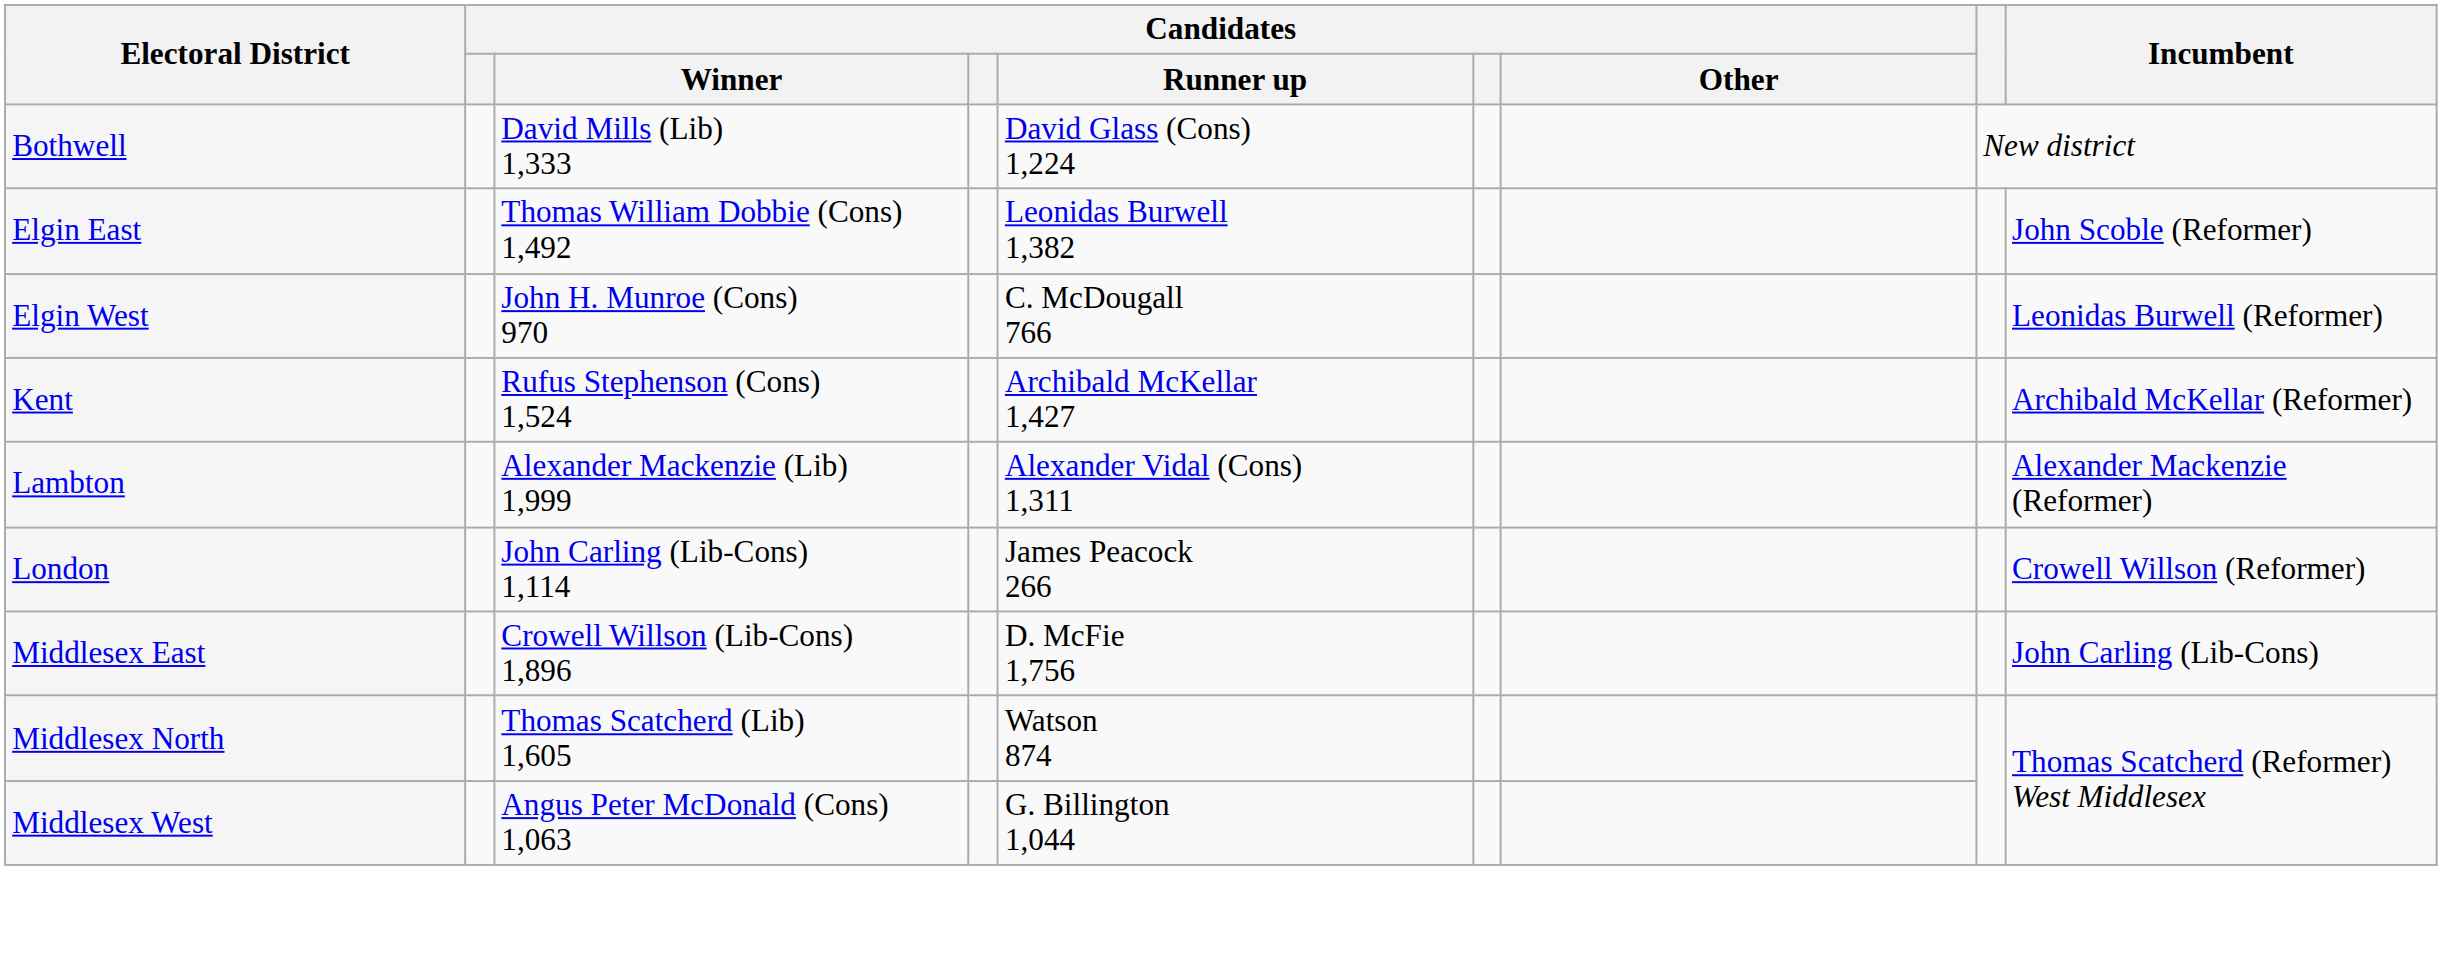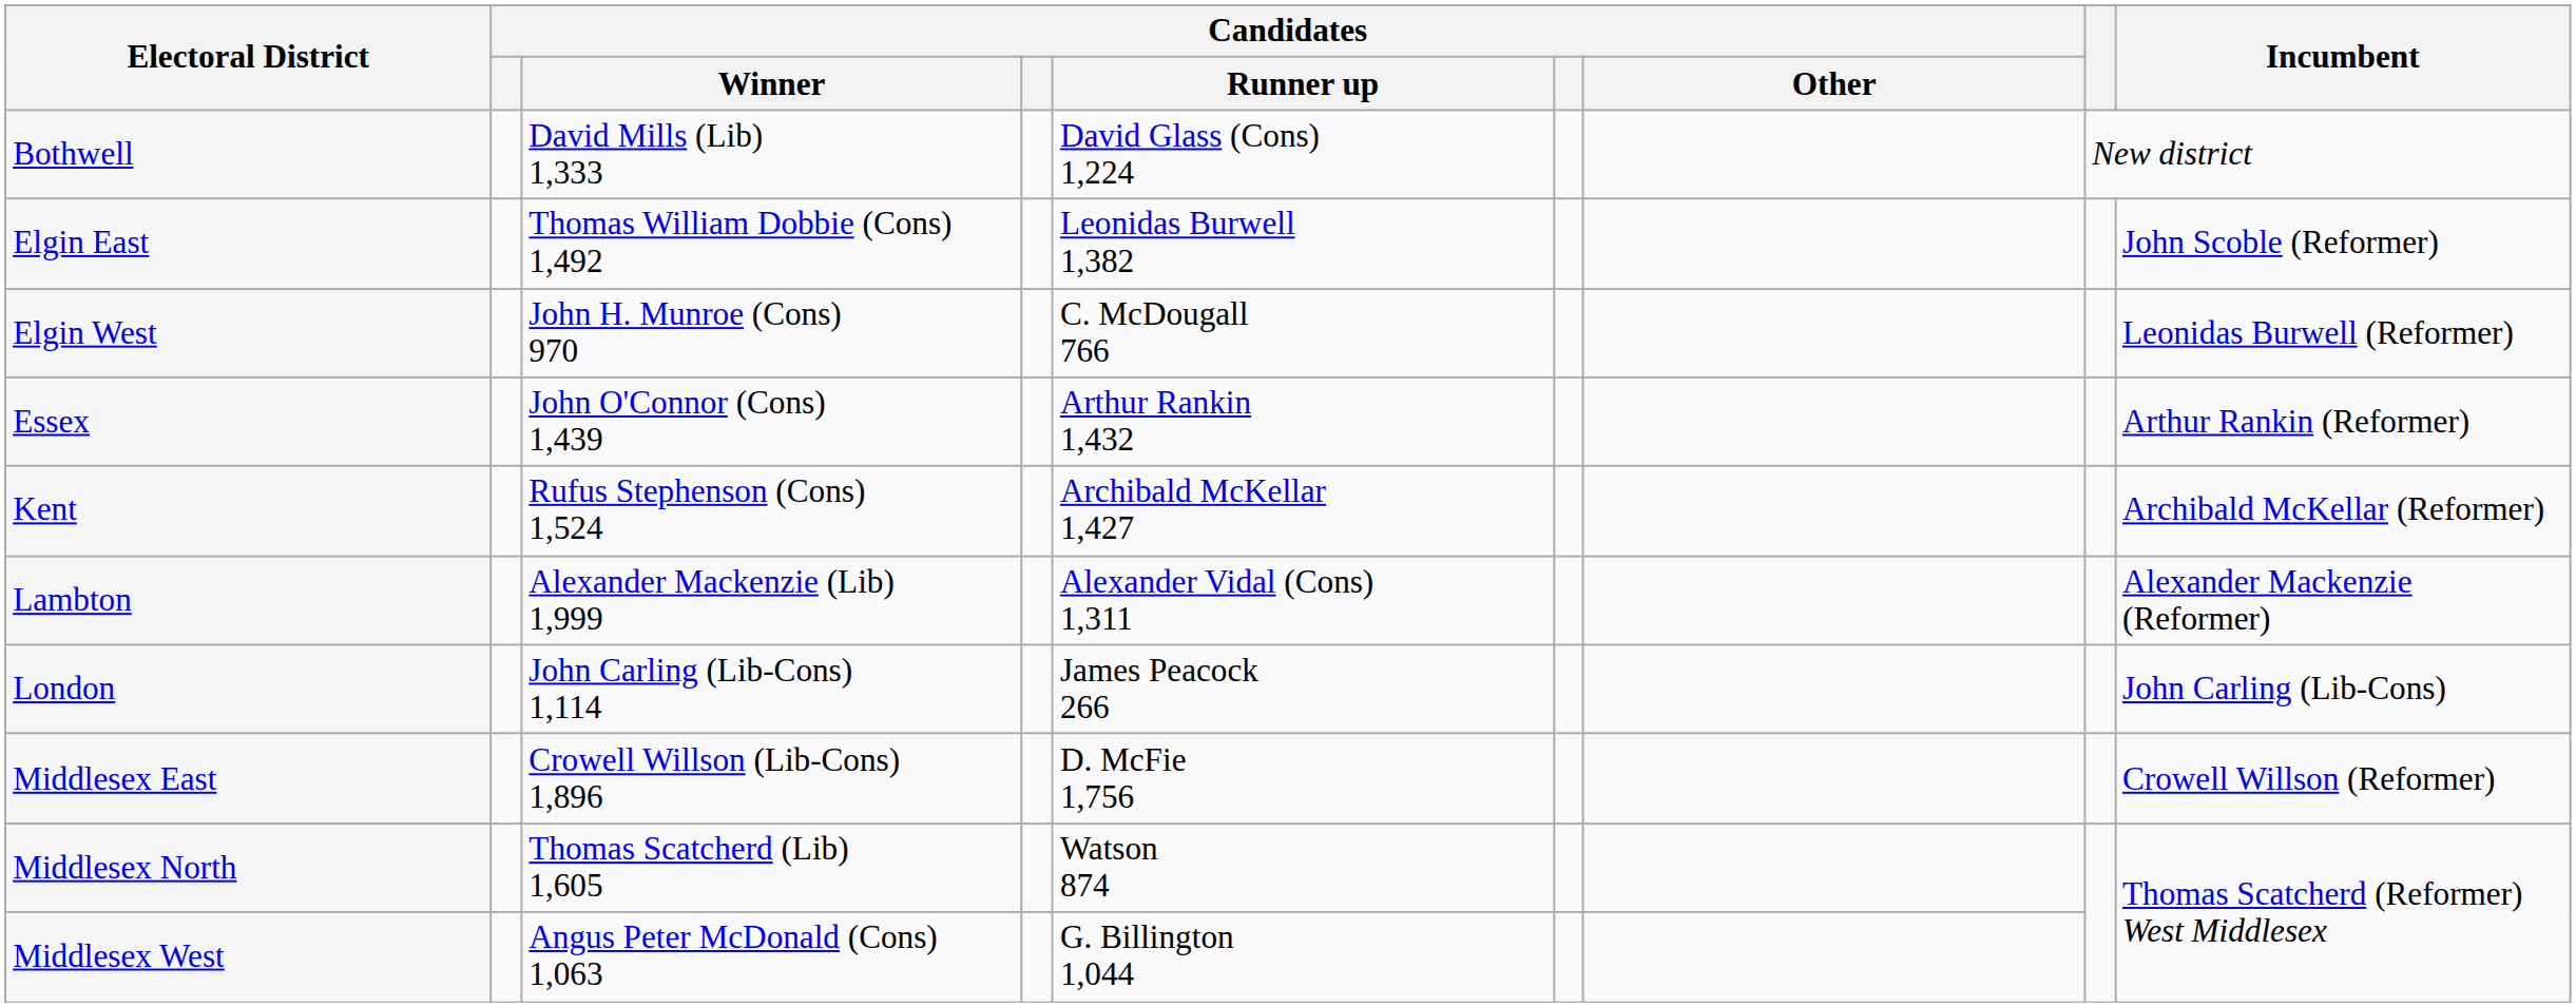+ row: Essex | John O'Connor (Cons) 1,439 | Arthur Rankin 1,432 | Arthur Rankin (Reformer)
London | Incumbent: Crowell Willson (Reformer) -> John Carling (Lib-Cons)
Middlesex East | Incumbent: John Carling (Lib-Cons) -> Crowell Willson (Reformer)
